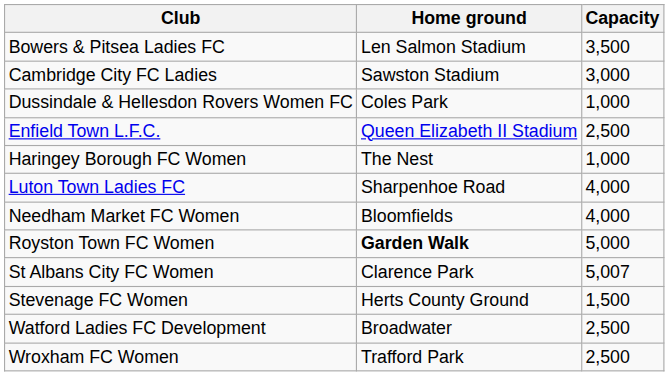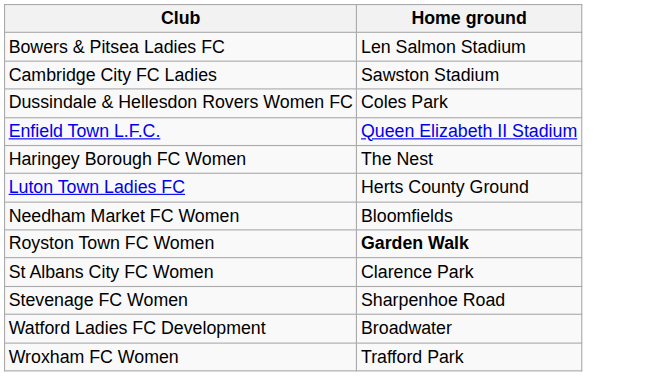- column: Capacity | 3,500 | 3,000 | 1,000 | 2,500 | 1,000 | 4,000 | 4,000 | 5,000 | 5,007 | 1,500 | 2,500 | 2,500
Luton Town Ladies FC | Home ground: Sharpenhoe Road -> Herts County Ground
Stevenage FC Women | Home ground: Herts County Ground -> Sharpenhoe Road
